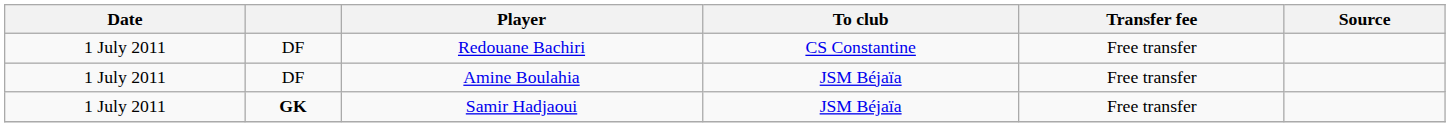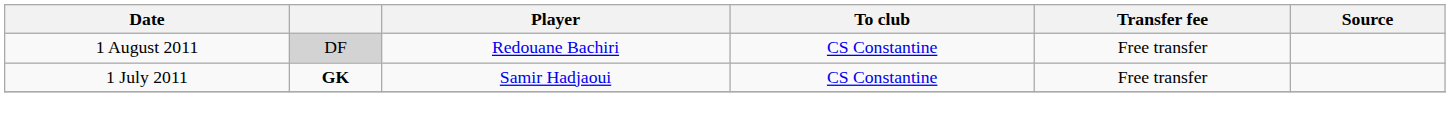Redouane Bachiri | Date: 1 July 2011 -> 1 August 2011
Redouane Bachiri | column 2: no background -> lightgrey background
- row: 1 July 2011 | DF | Amine Boulahia | JSM Béjaïa | Free transfer
Samir Hadjaoui | To club: JSM Béjaïa -> CS Constantine
